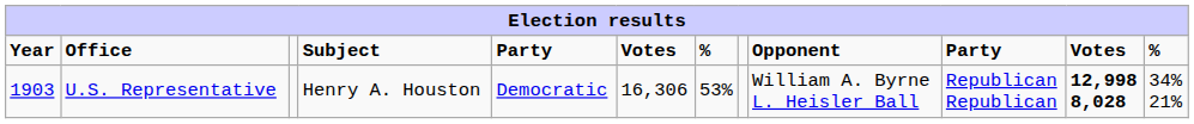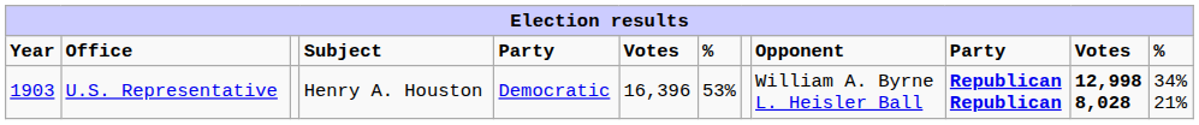U.S. Representative | column 6: 16,306 -> 16,396
U.S. Representative | column 10: normal -> bold
